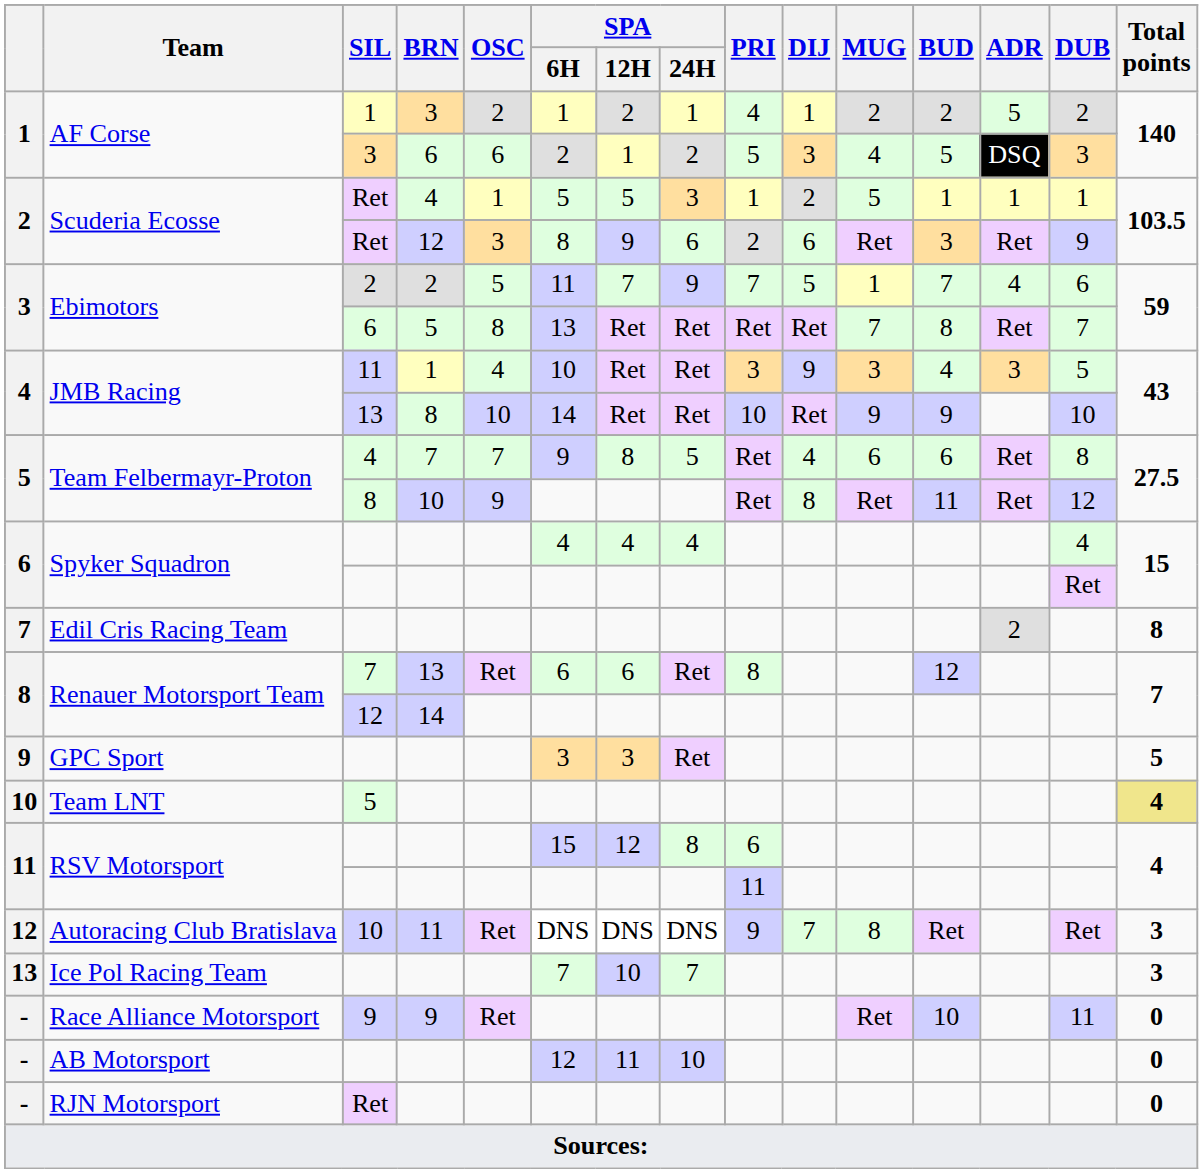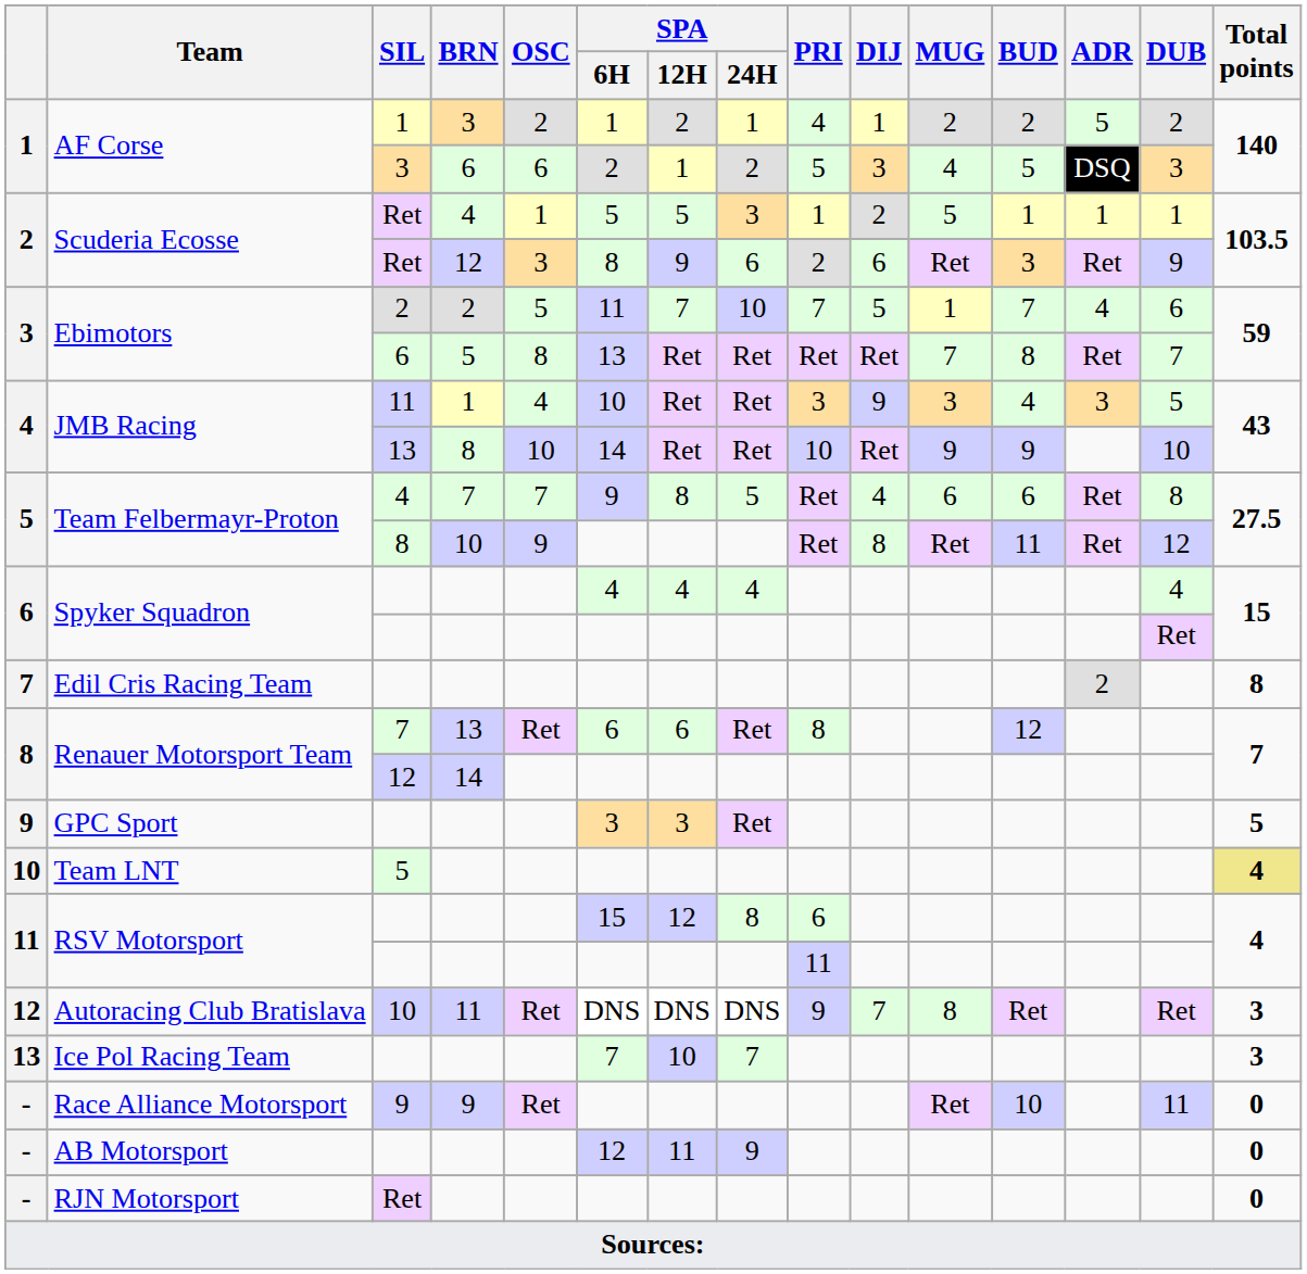Ebimotors / 2 | SPA / 24H: 9 -> 10
AB Motorsport | SPA / 24H: 10 -> 9
